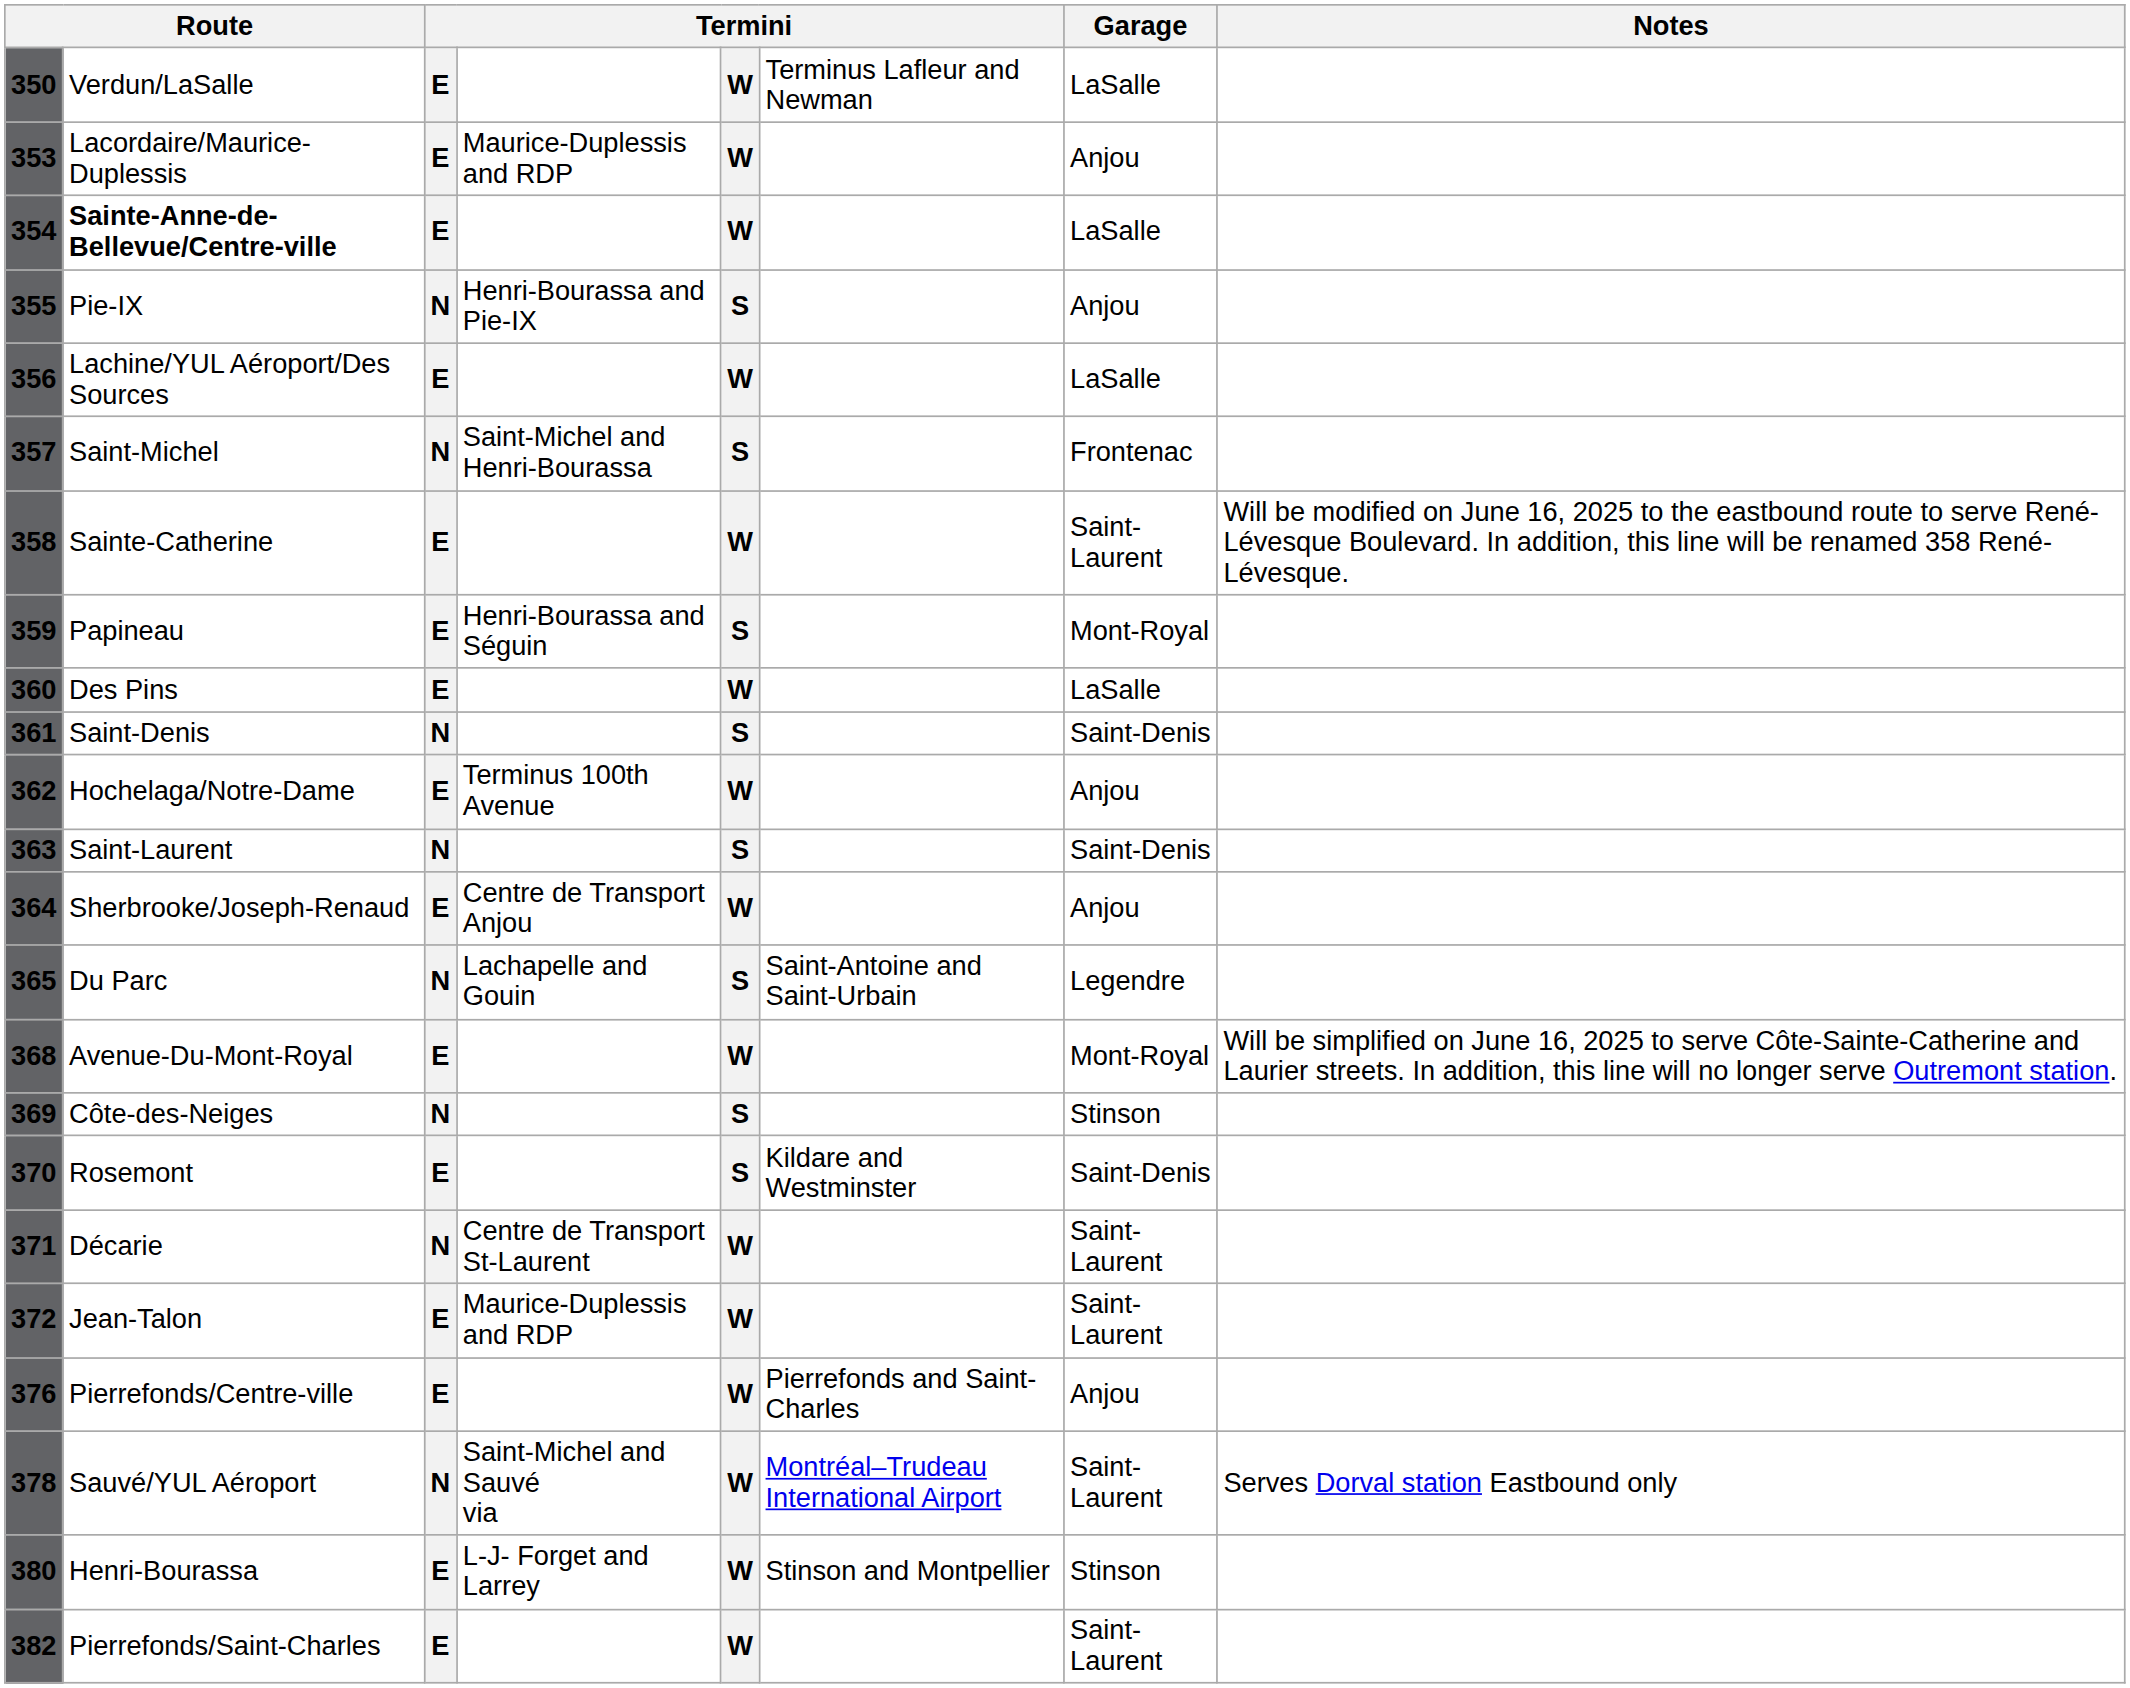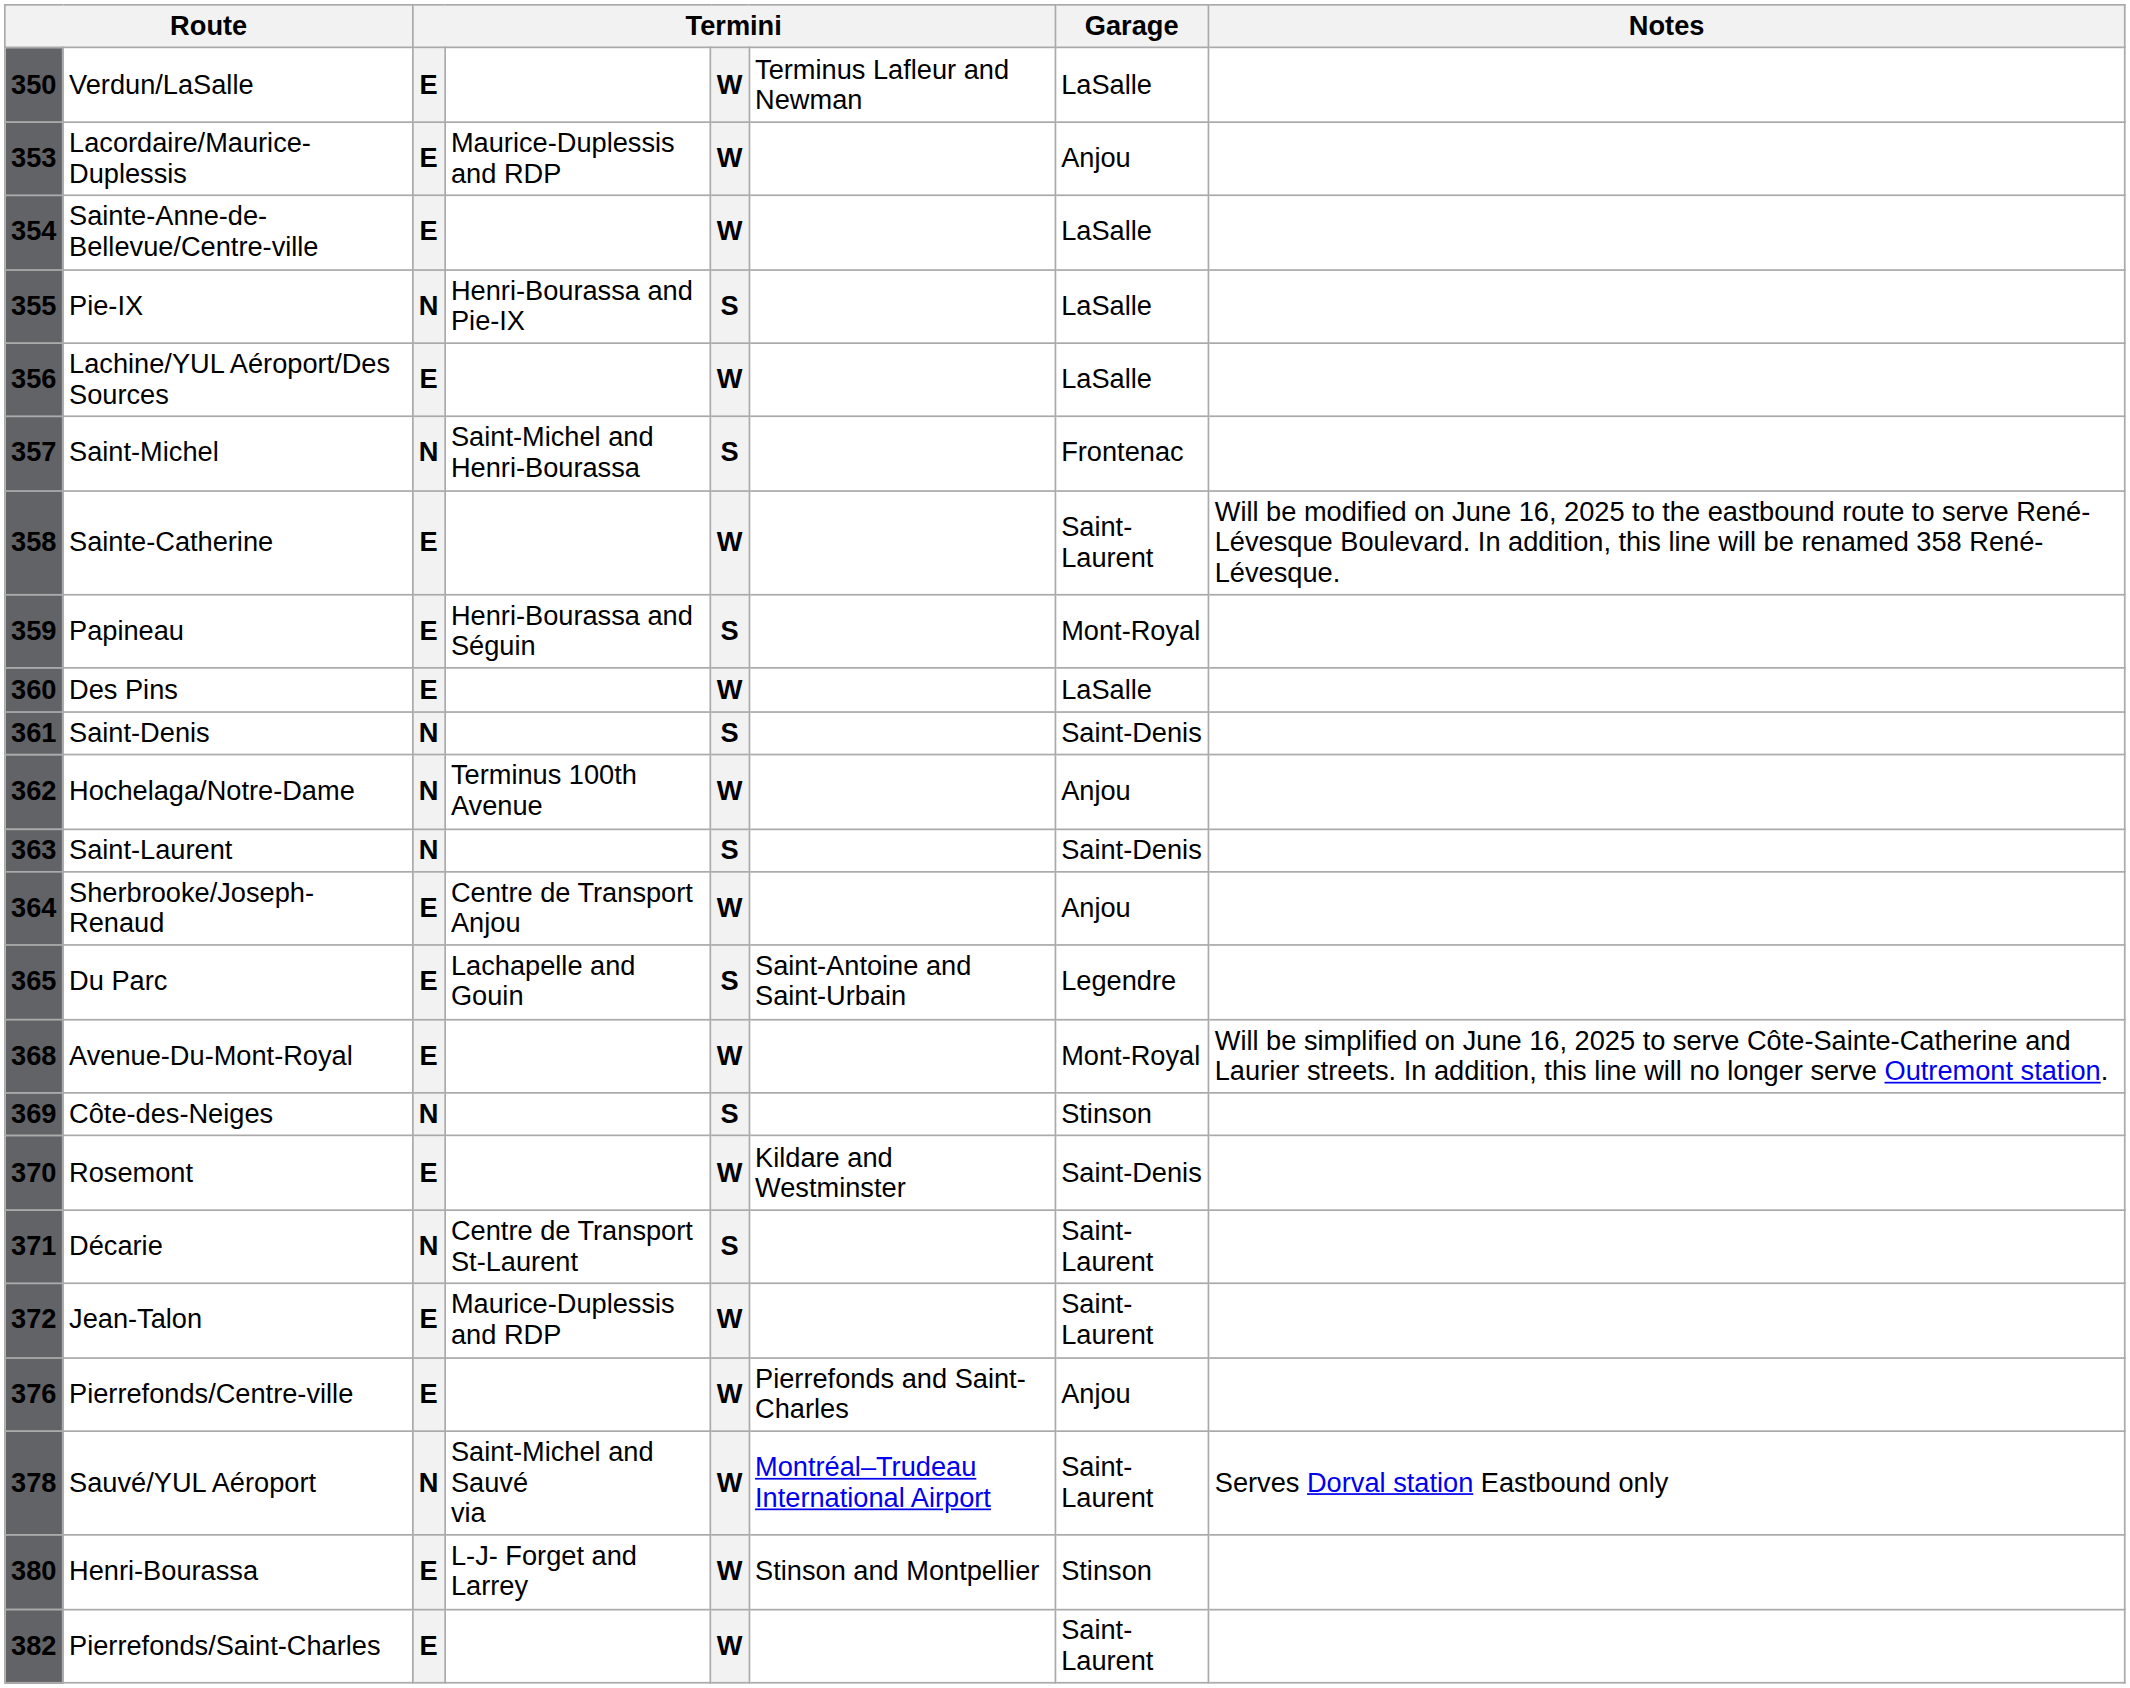354 | column 2: bold -> normal
355 | Garage: Anjou -> LaSalle
362 | column 3: E -> N
365 | column 3: N -> E
370 | column 5: S -> W
371 | column 5: W -> S
